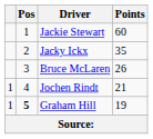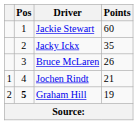Graham Hill | column 1: 1 -> 2
